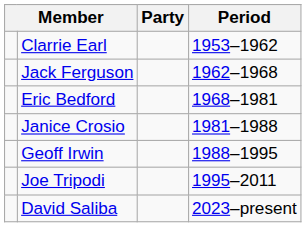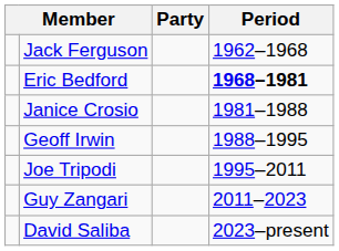- row: Clarrie Earl | 1953–1962
Eric Bedford | Period: normal -> bold
+ row: Guy Zangari | 2011–2023
